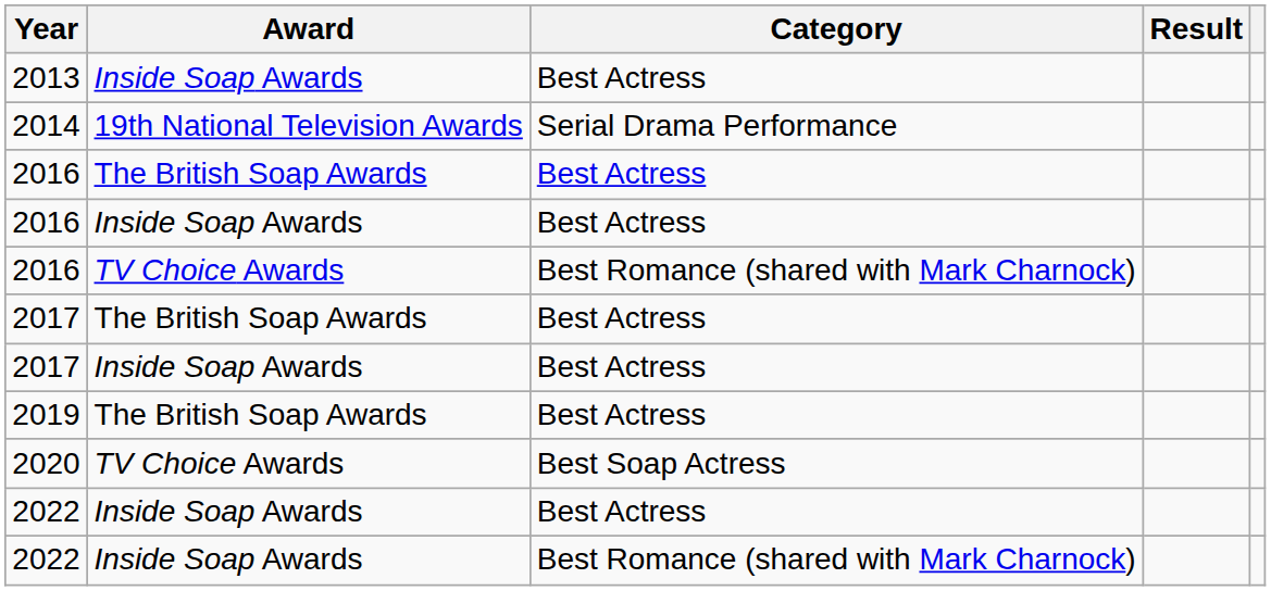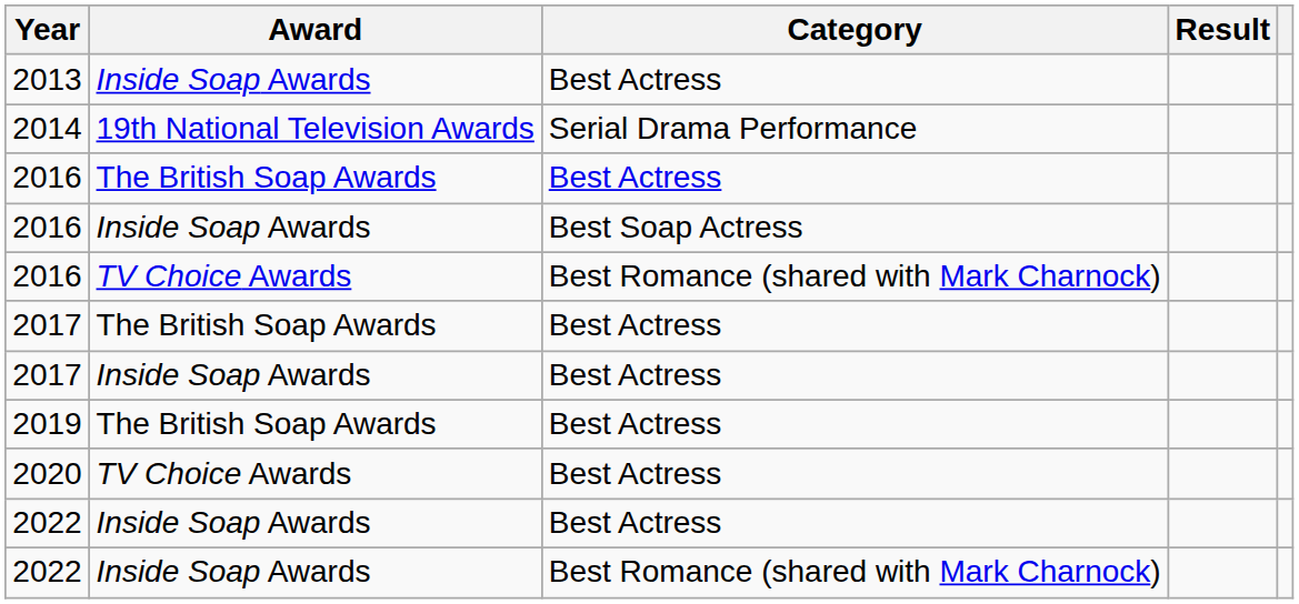2016 / Inside Soap Awards | Category: Best Actress -> Best Soap Actress
2020 | Category: Best Soap Actress -> Best Actress
